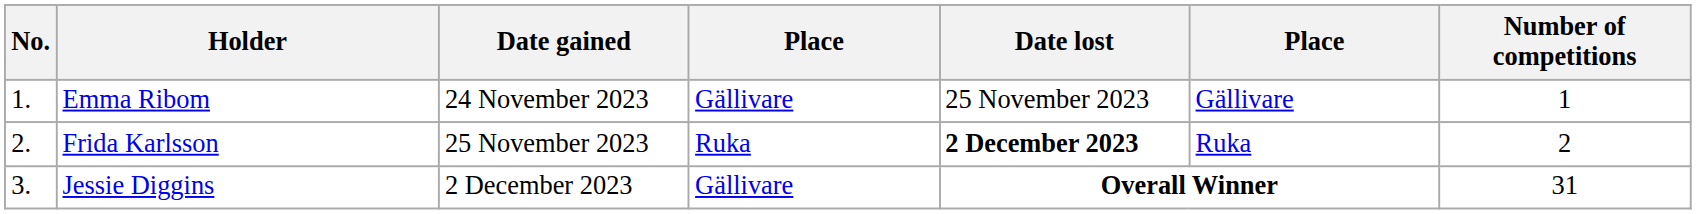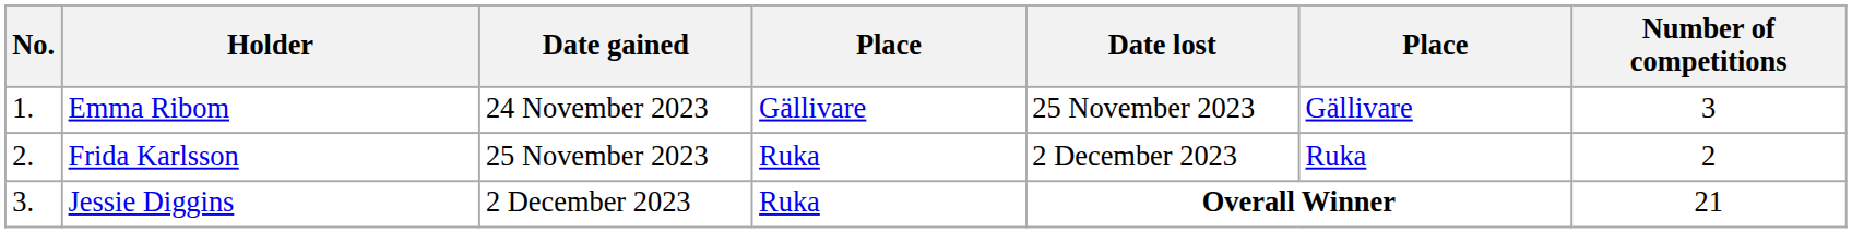Emma Ribom | Number of competitions: 1 -> 3
Frida Karlsson | Date lost: bold -> normal
Jessie Diggins | column 4: Gällivare -> Ruka
Jessie Diggins | Number of competitions: 31 -> 21
